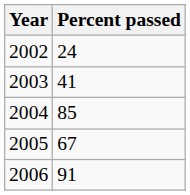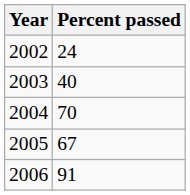2003 | Percent passed: 41 -> 40
2004 | Percent passed: 85 -> 70
